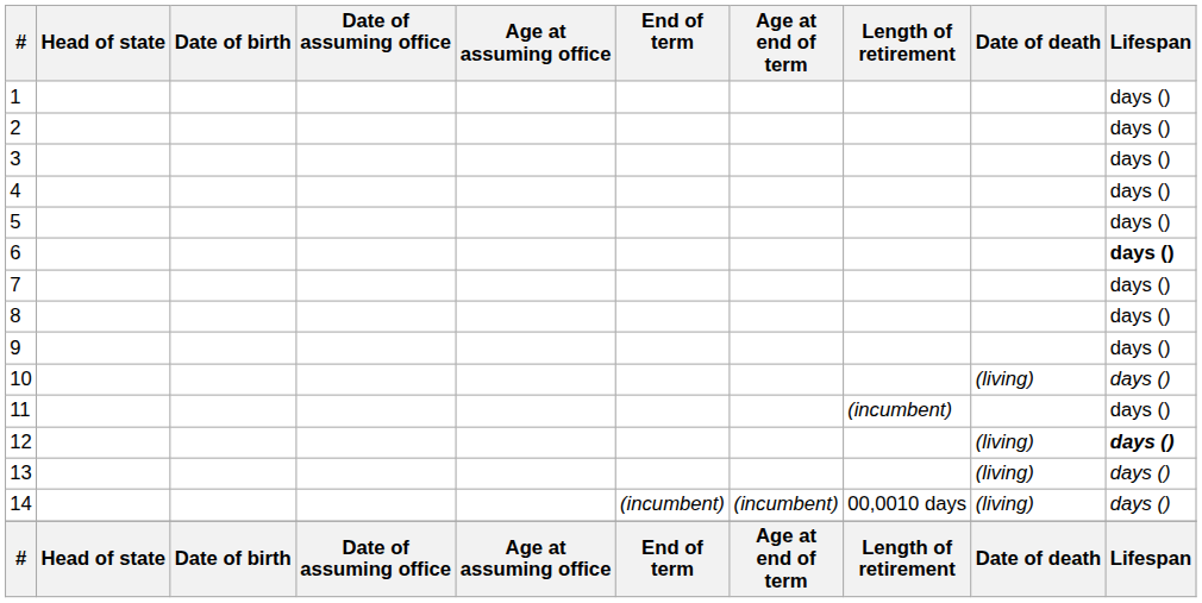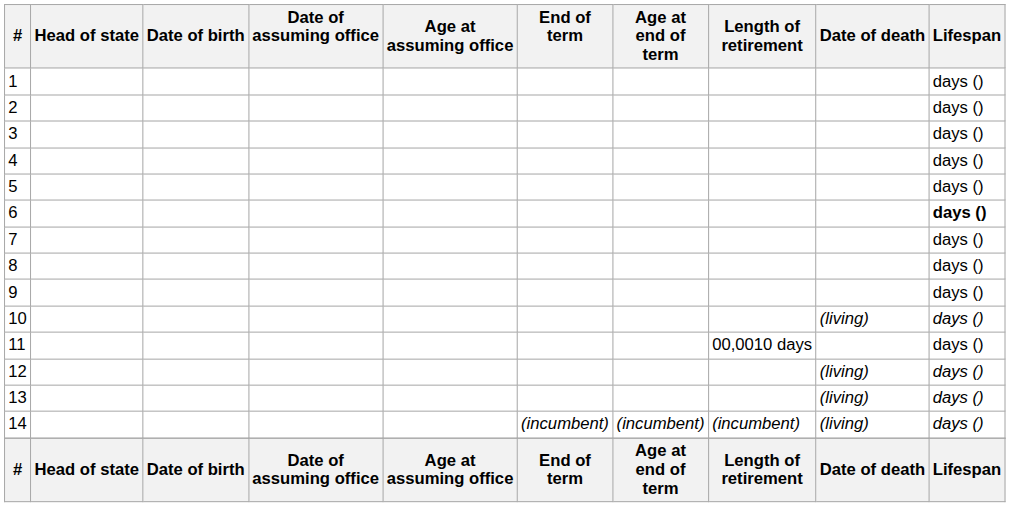11 | Length of retirement: (incumbent) -> 00,0010 days
12 | Lifespan: bold -> normal
14 | Length of retirement: 00,0010 days -> (incumbent)
